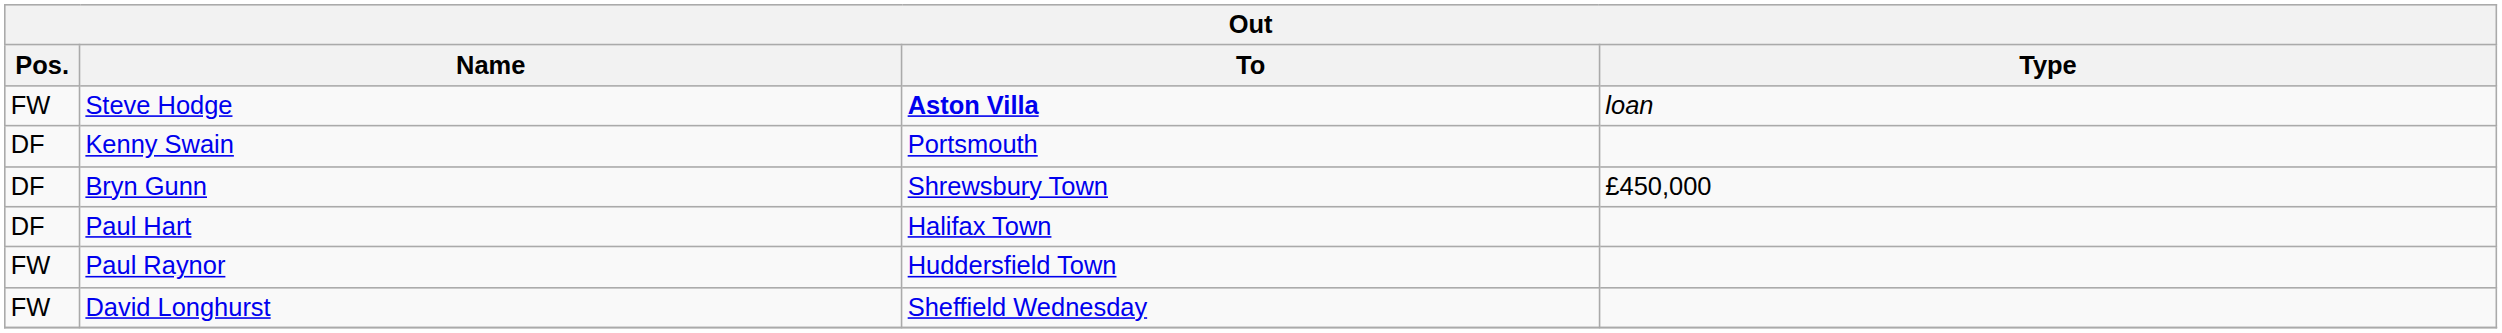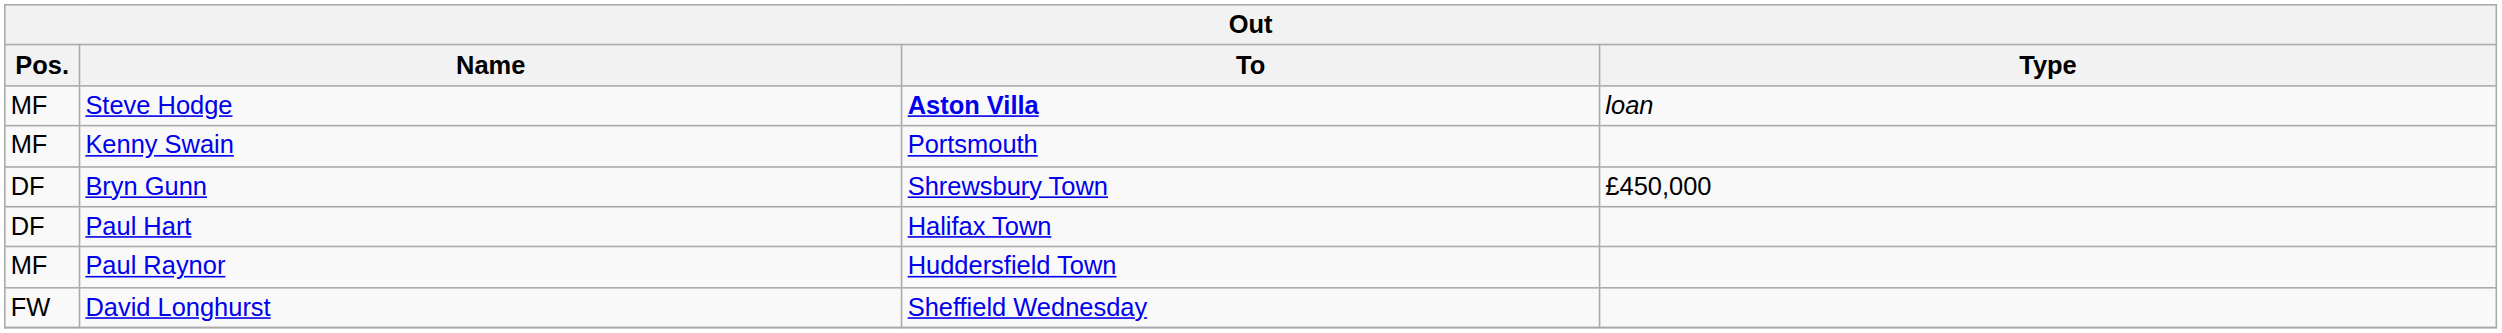Steve Hodge | Pos.: FW -> MF
Kenny Swain | Pos.: DF -> MF
Paul Raynor | Pos.: FW -> MF
